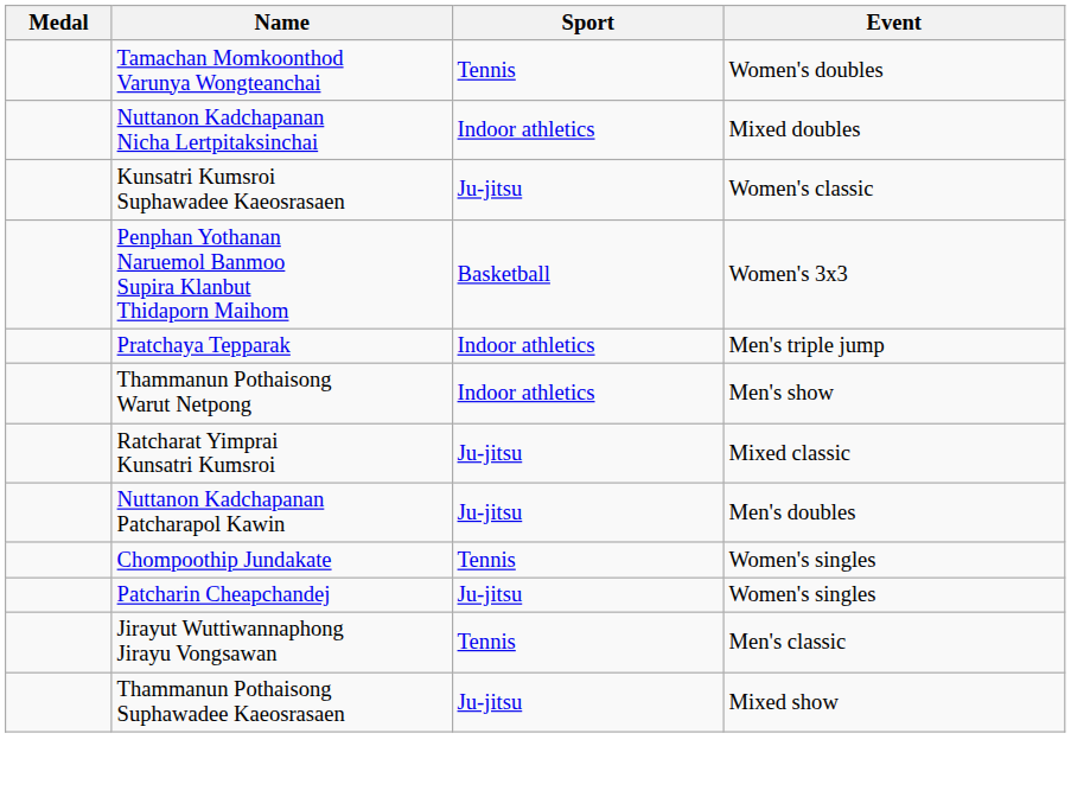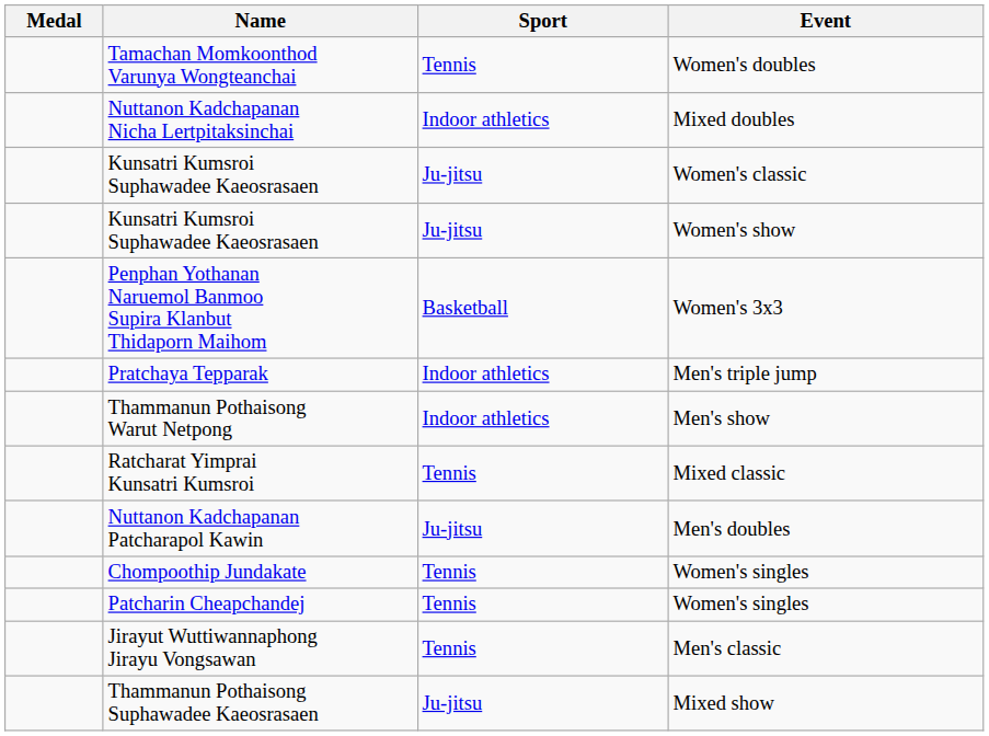+ row: Kunsatri Kumsroi Suphawadee Kaeosrasaen | Ju-jitsu | Women's show
Ratcharat Yimprai Kunsatri Kumsroi | Sport: Ju-jitsu -> Tennis
Patcharin Cheapchandej | Sport: Ju-jitsu -> Tennis
